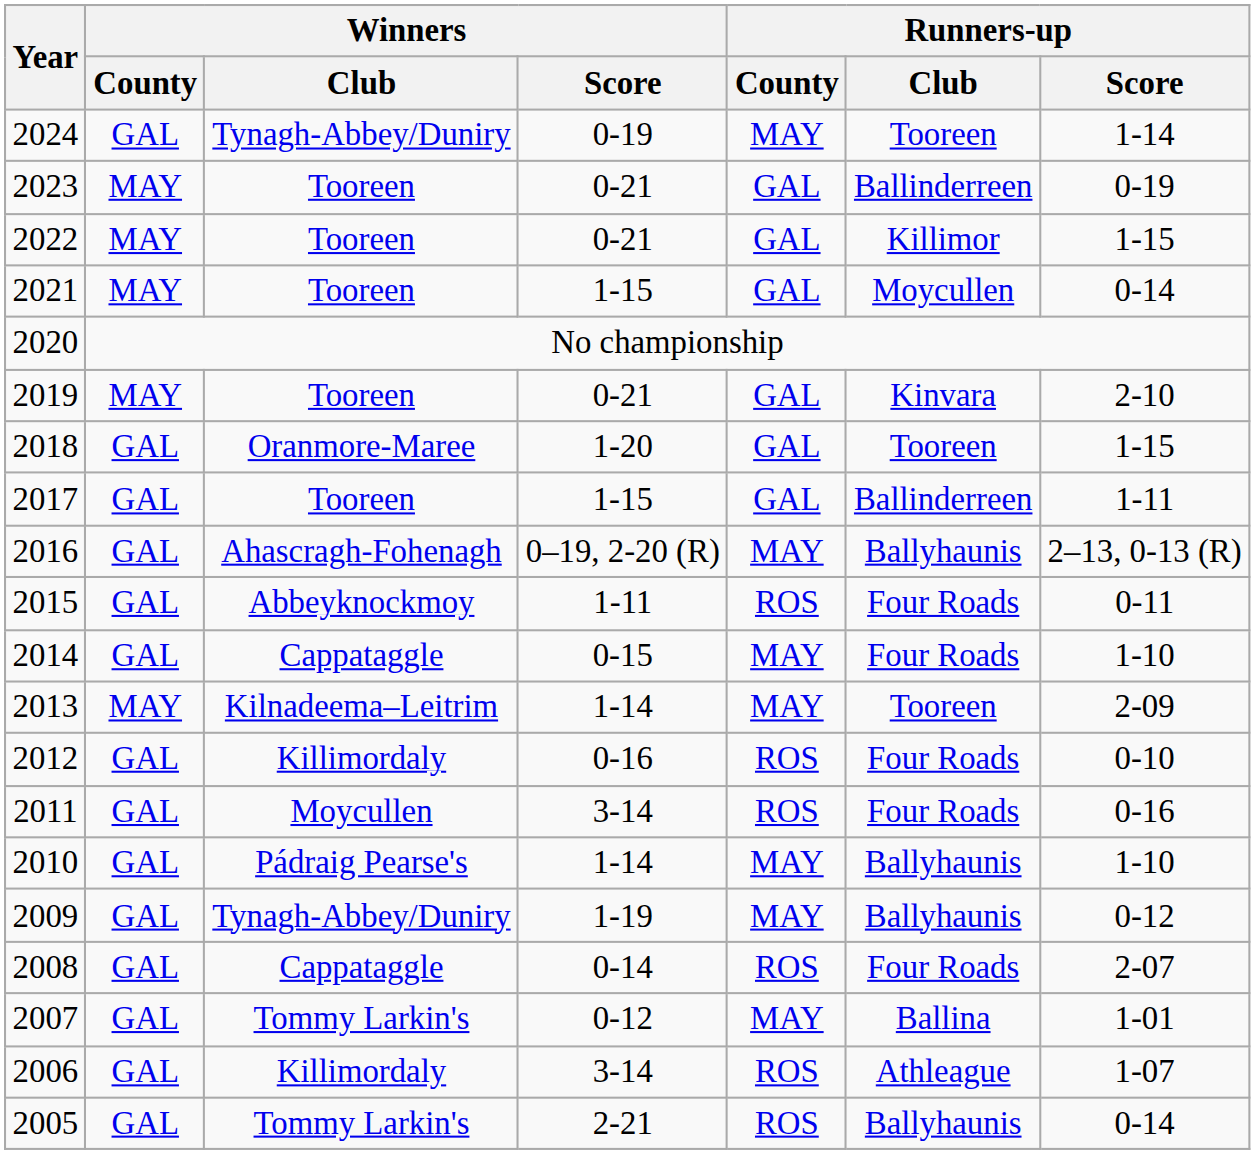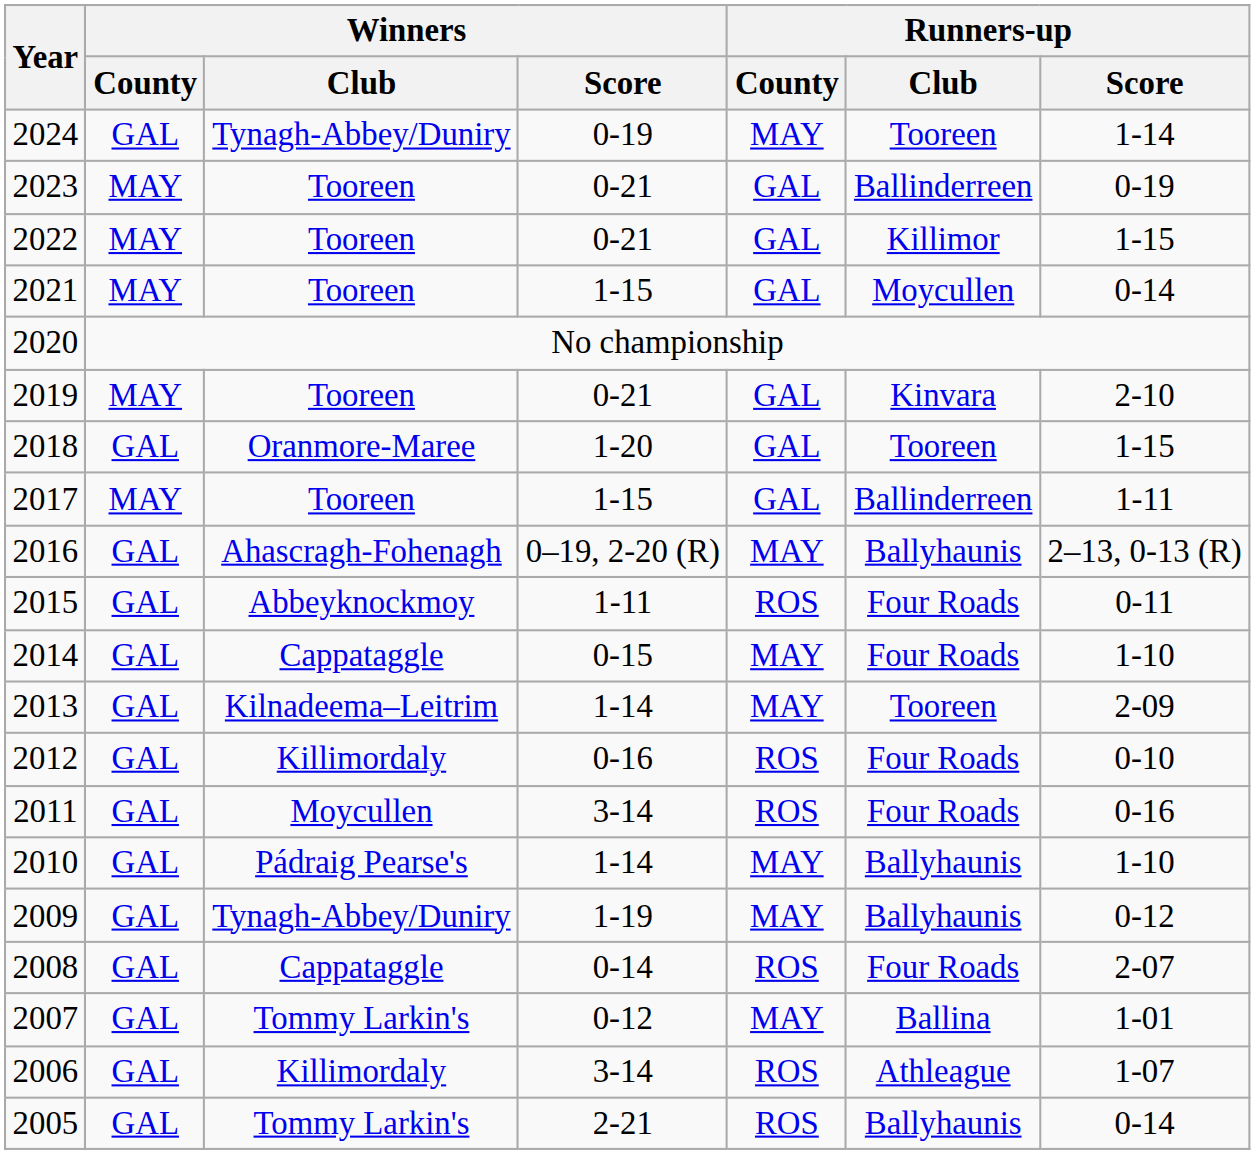2017 | Winners / County: GAL -> MAY
2013 | Winners / County: MAY -> GAL
